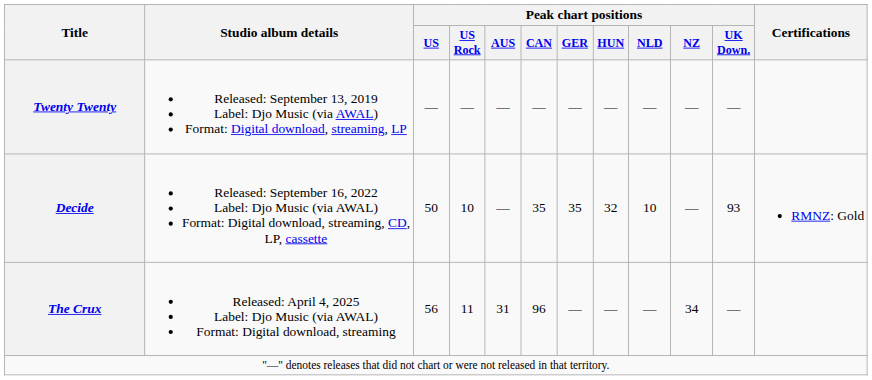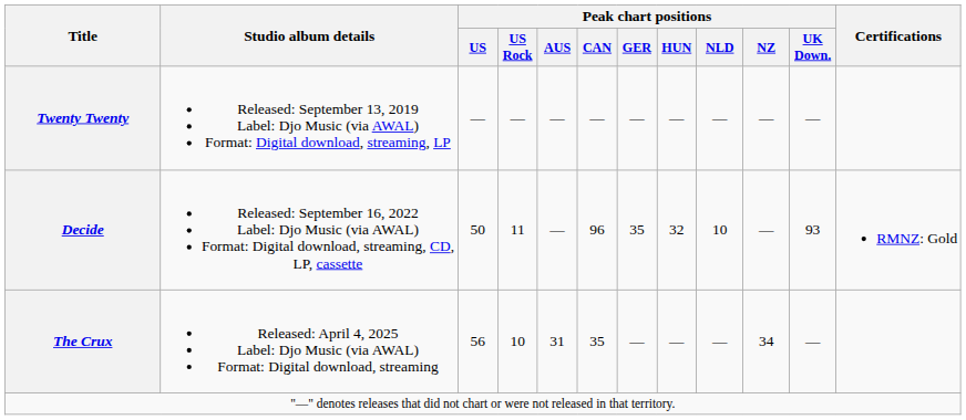Decide | Peak chart positions / US Rock: 10 -> 11
Decide | Peak chart positions / CAN: 35 -> 96
The Crux | Peak chart positions / US Rock: 11 -> 10
The Crux | Peak chart positions / CAN: 96 -> 35
